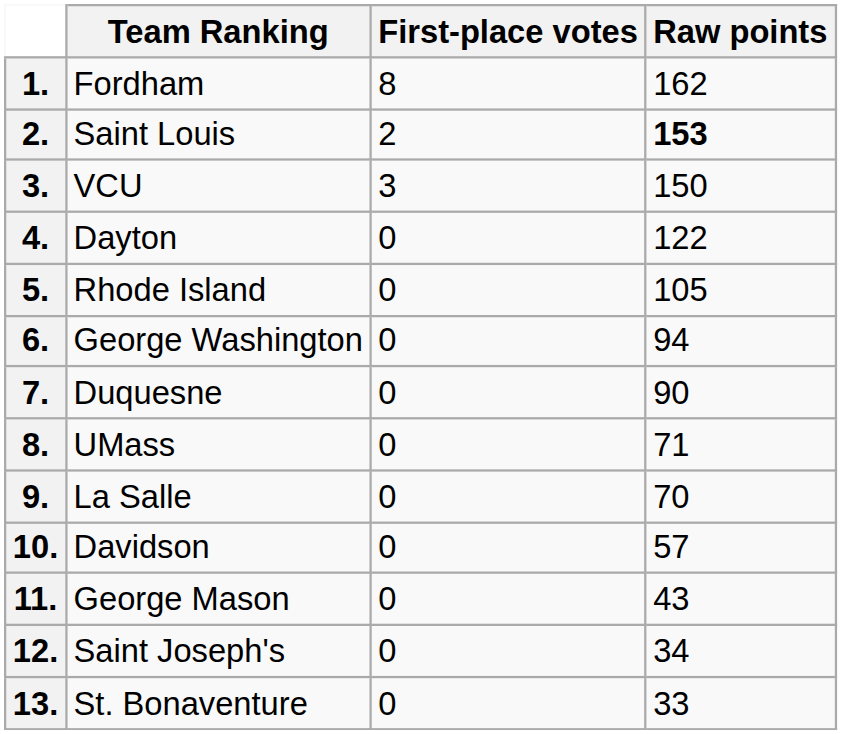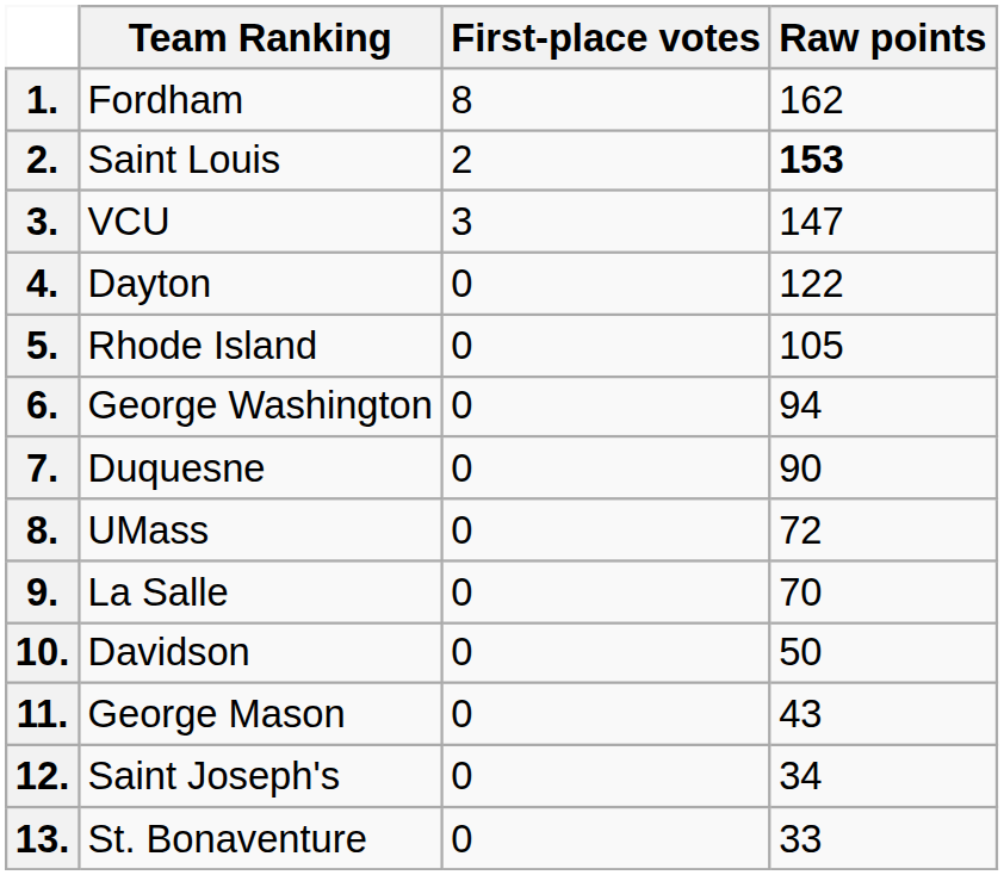3. | Raw points: 150 -> 147
8. | Raw points: 71 -> 72
10. | Raw points: 57 -> 50
